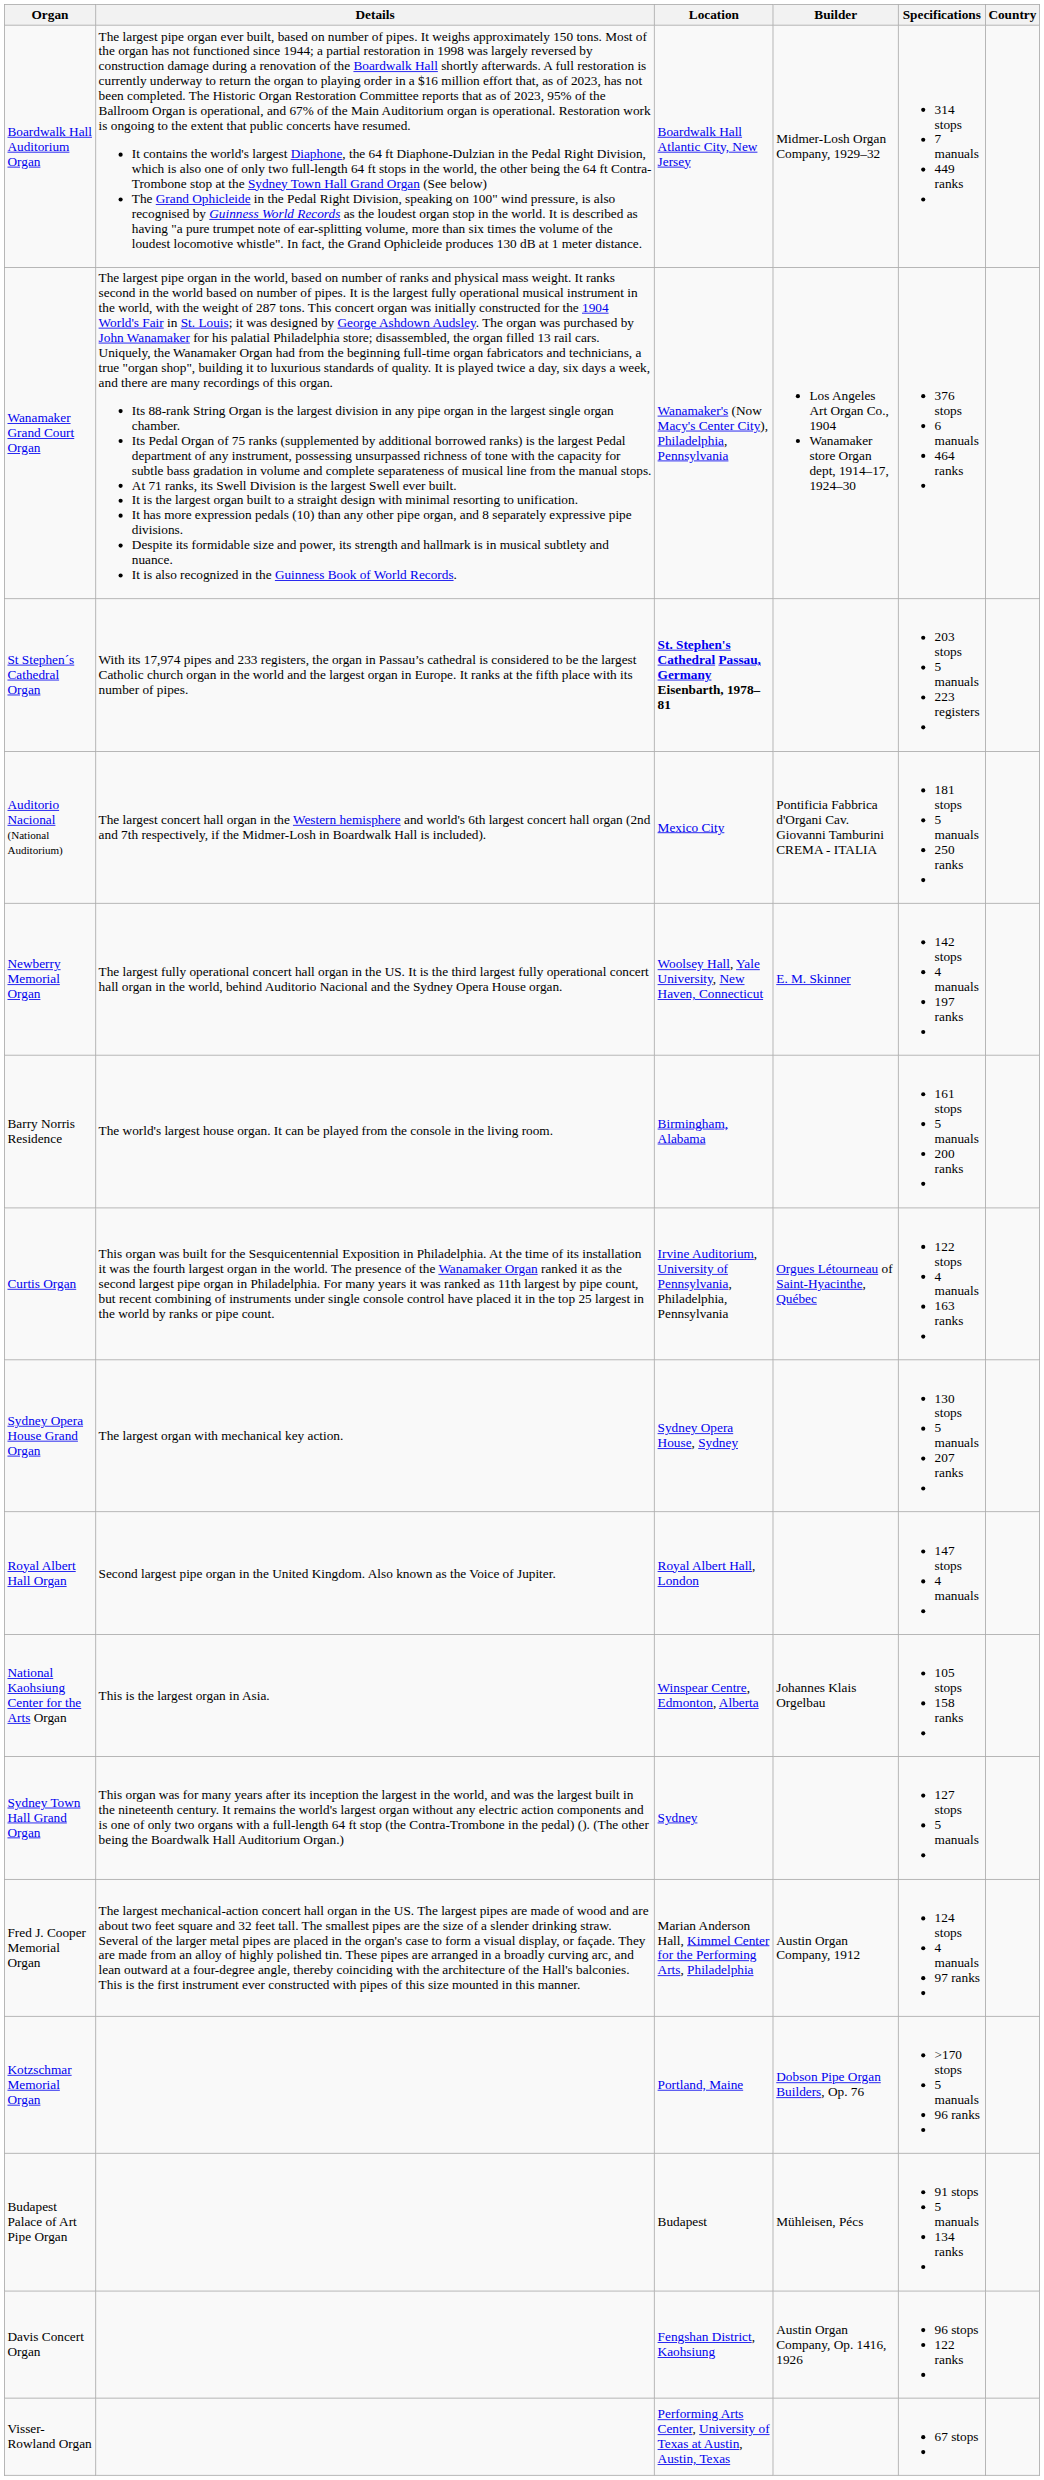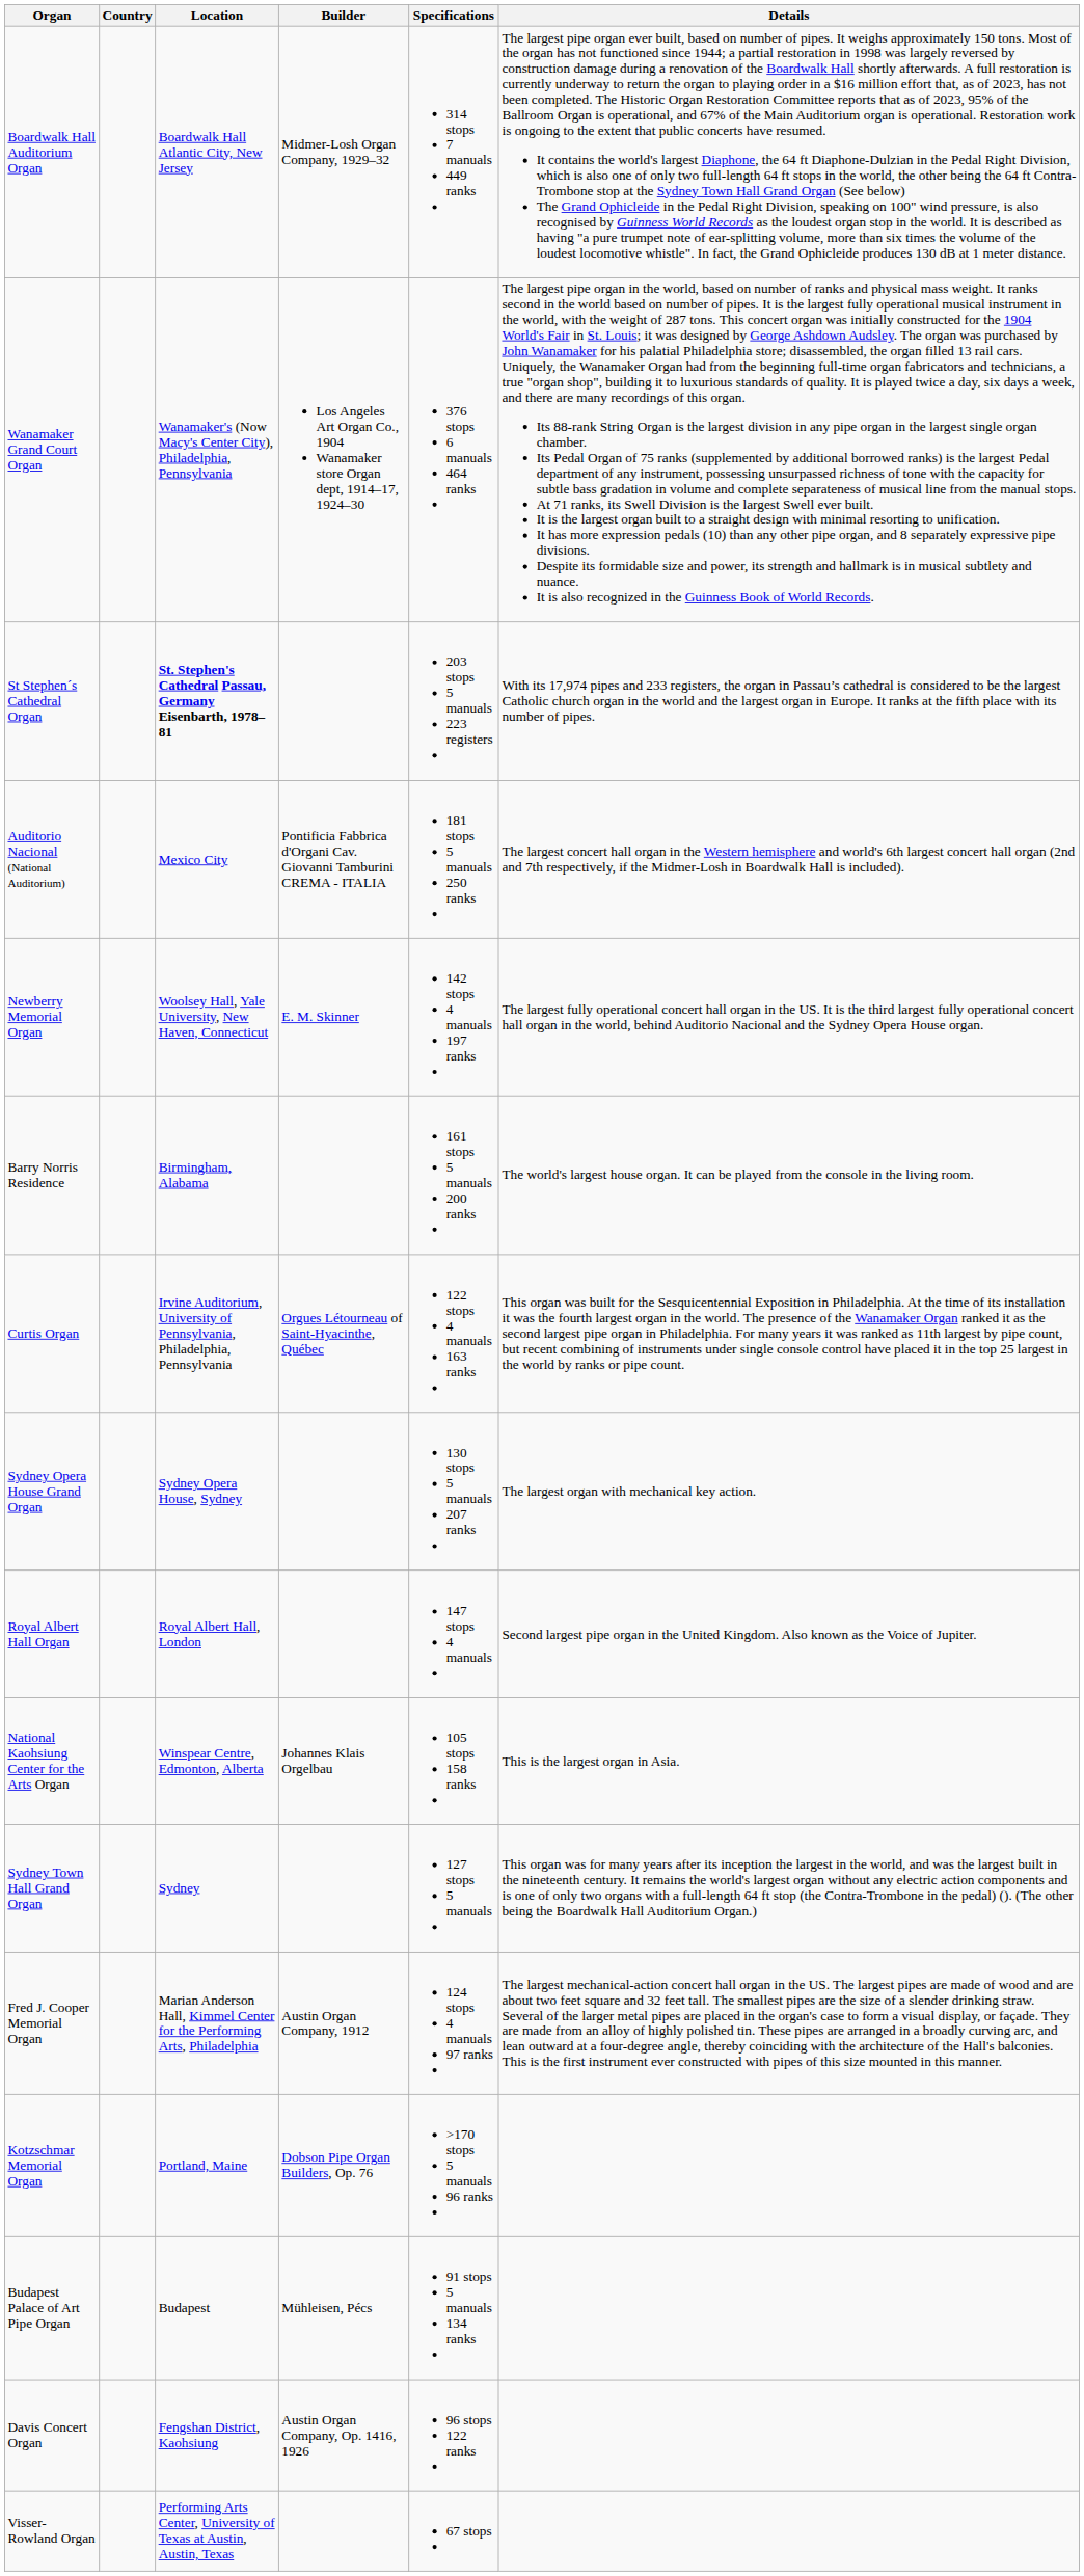columns swapped: Country <-> Details
